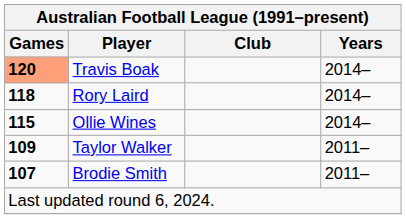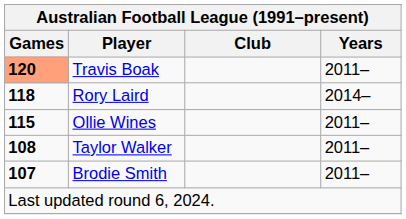Travis Boak | Years: 2014– -> 2011–
Ollie Wines | Years: 2014– -> 2011–
Taylor Walker | Games: 109 -> 108
